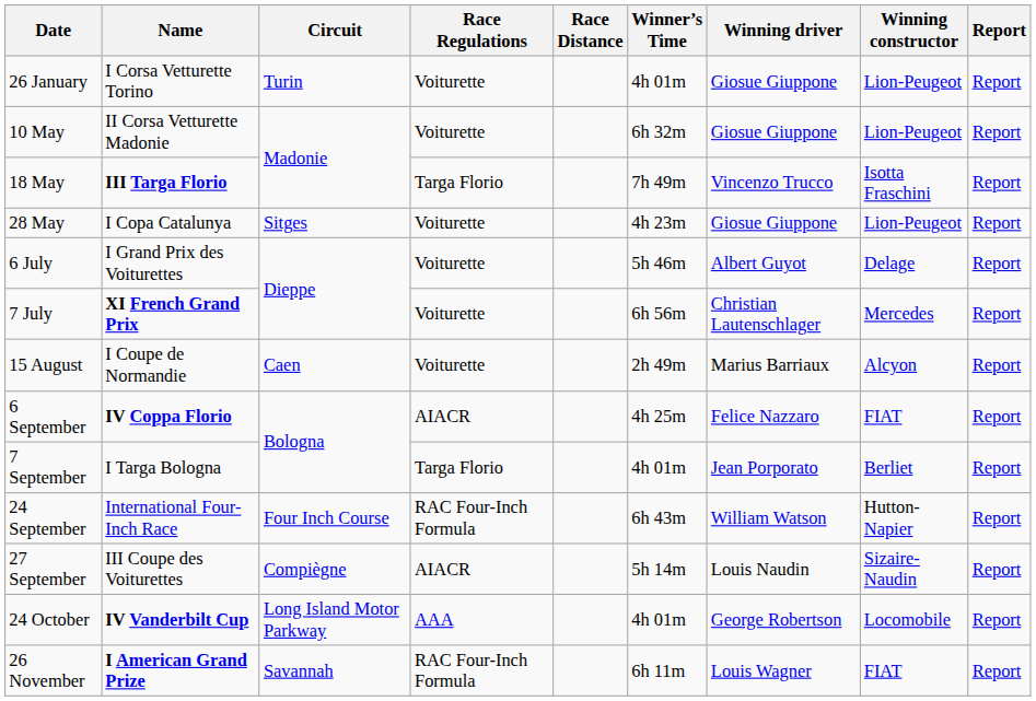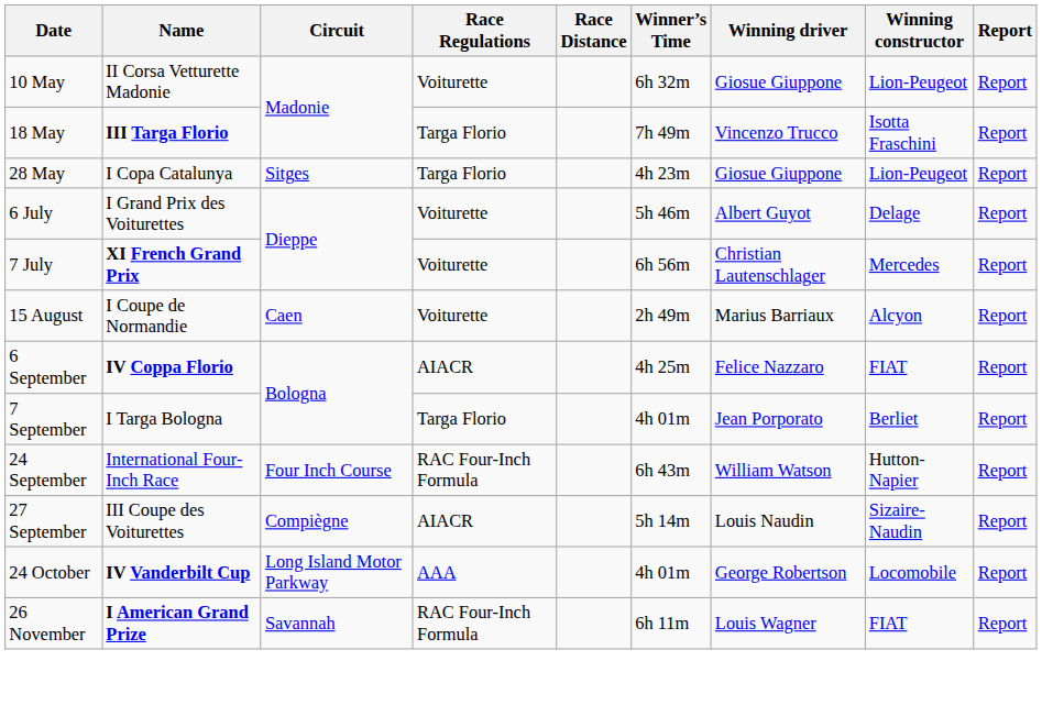- row: 26 January | I Corsa Vetturette Torino | Turin | Voiturette | 4h 01m | Giosue Giuppone | Lion-Peugeot | Report
28 May | Race Regulations: Voiturette -> Targa Florio
